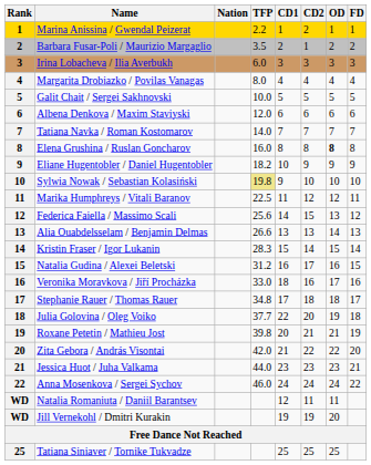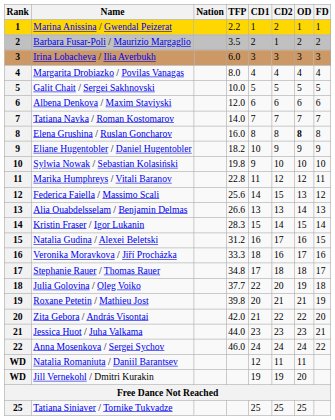Sylwia Nowak / Sebastian Kolasiński | TFP: khaki background -> no background
Marika Humphreys / Vitali Baranov | TFP: 22.5 -> 22.8
Veronika Moravkova / Jiří Procházka | TFP: 33.0 -> 33.3
